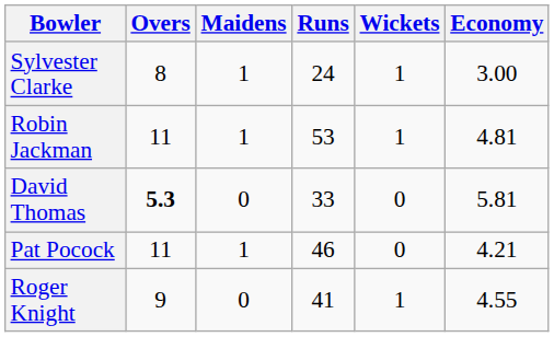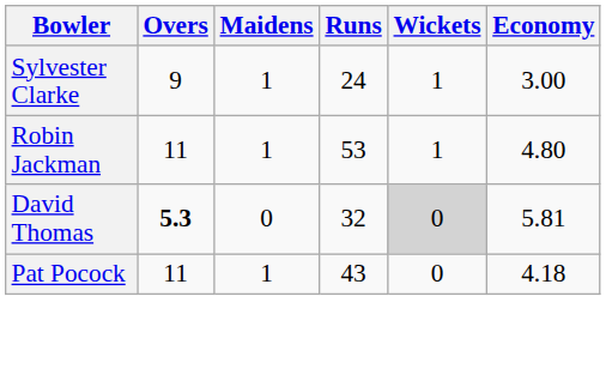Sylvester Clarke | Overs: 8 -> 9
Robin Jackman | Economy: 4.81 -> 4.80
David Thomas | Runs: 33 -> 32
David Thomas | Wickets: no background -> lightgrey background
Pat Pocock | Runs: 46 -> 43
Pat Pocock | Economy: 4.21 -> 4.18
- row: Roger Knight | 9 | 0 | 41 | 1 | 4.55
